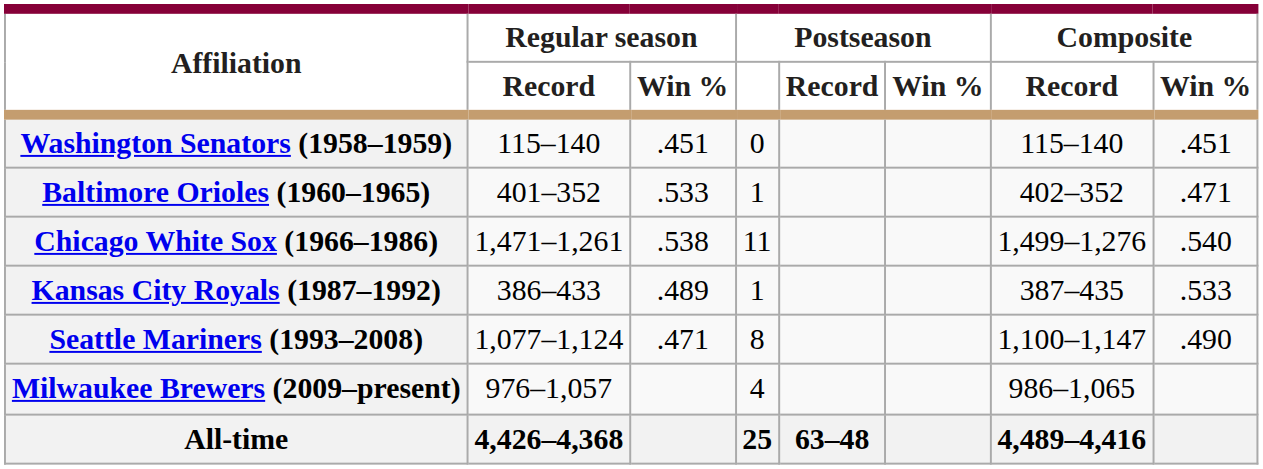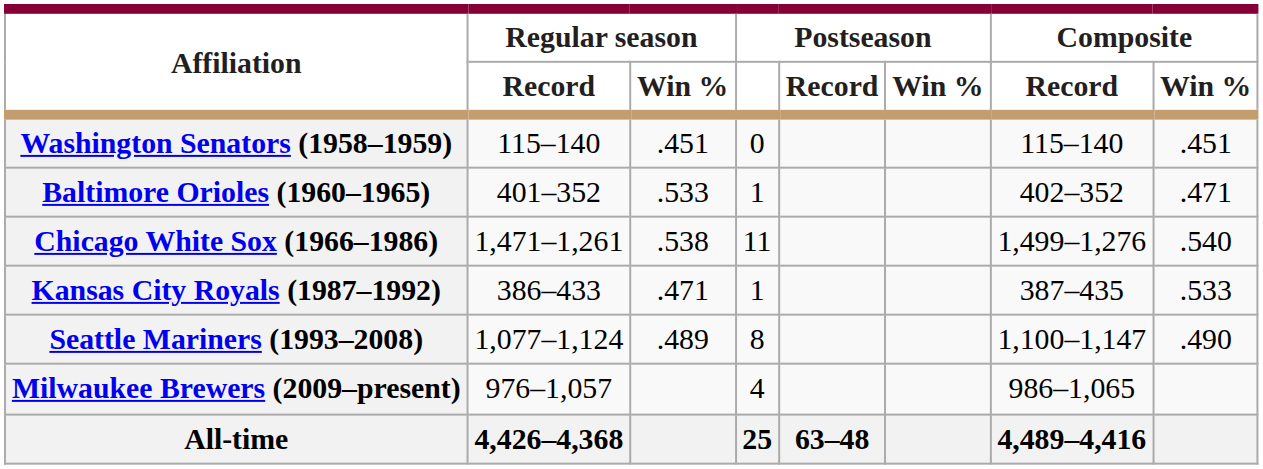Kansas City Royals (1987–1992) | Regular season / Win %: .489 -> .471
Seattle Mariners (1993–2008) | Regular season / Win %: .471 -> .489
